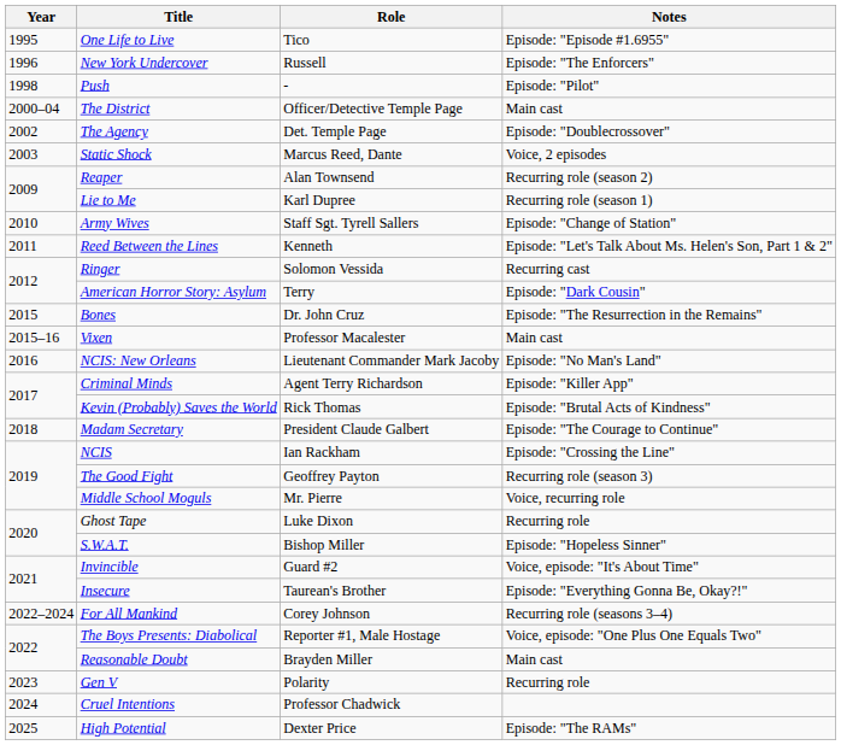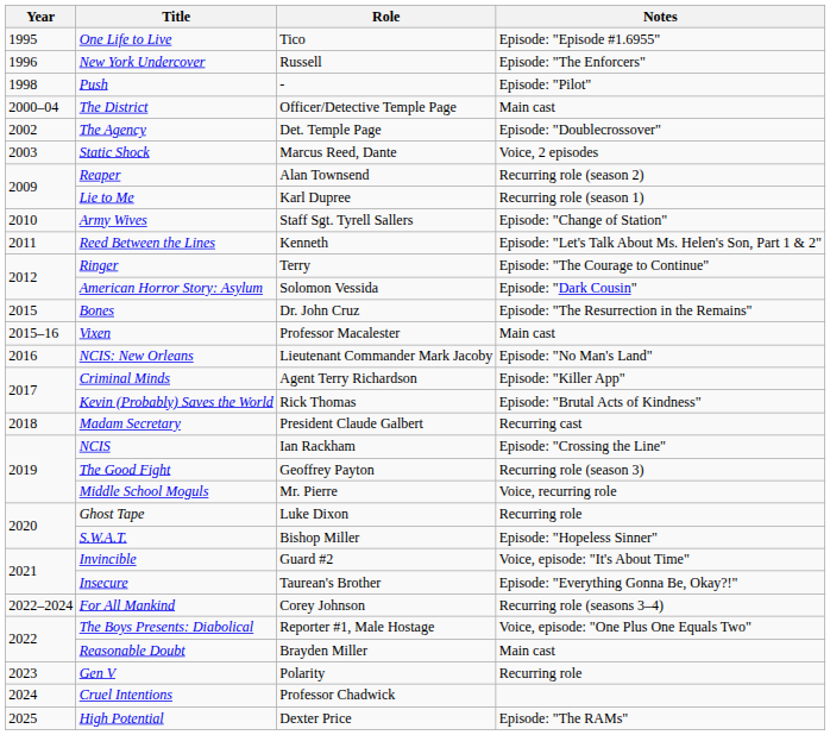Ringer | Role: Solomon Vessida -> Terry
Ringer | Notes: Recurring cast -> Episode: "The Courage to Continue"
American Horror Story: Asylum | Role: Terry -> Solomon Vessida
Madam Secretary | Notes: Episode: "The Courage to Continue" -> Recurring cast
